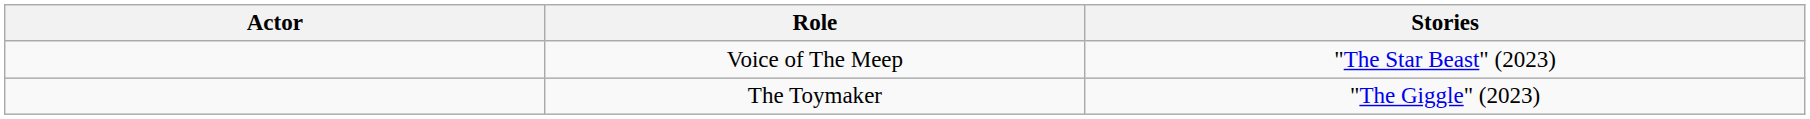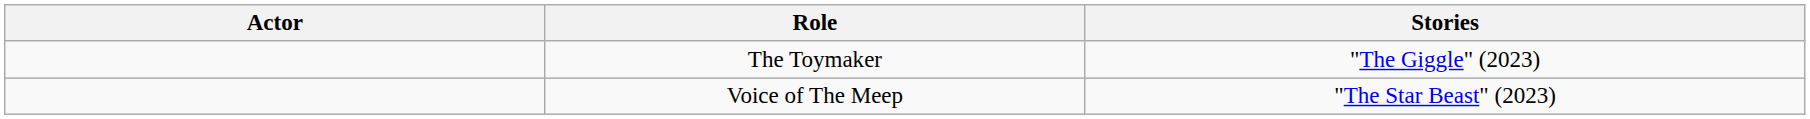rows swapped: The Toymaker <-> Voice of The Meep
